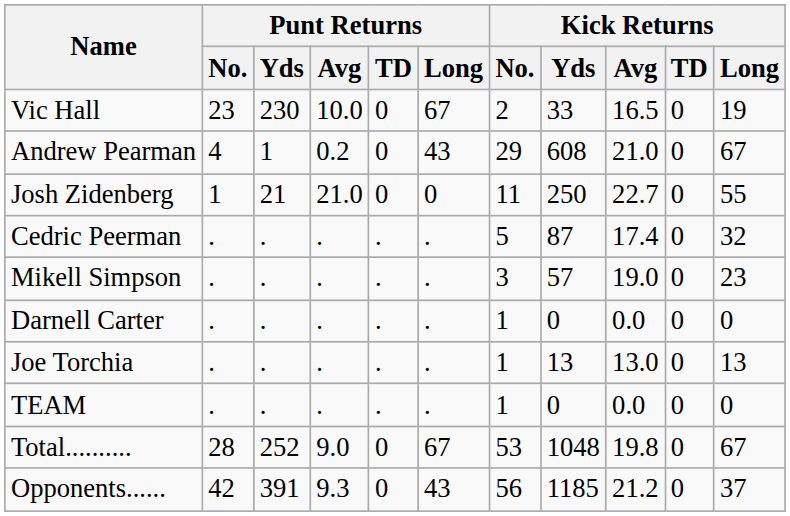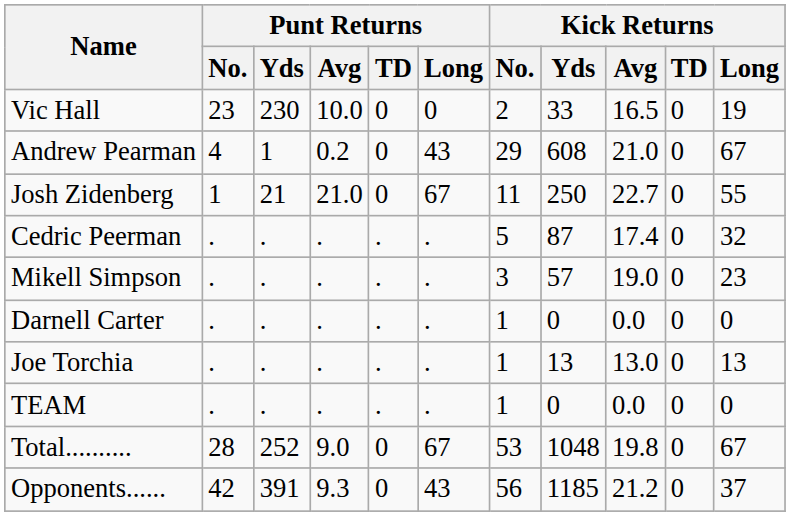Vic Hall | Punt Returns / Long: 67 -> 0
Josh Zidenberg | Punt Returns / Long: 0 -> 67
